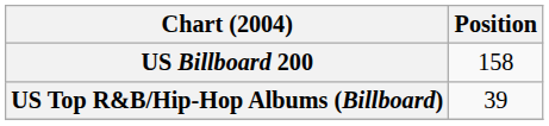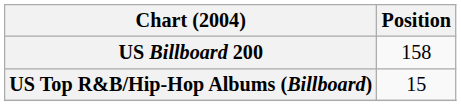US Top R&B/Hip-Hop Albums (Billboard) | Position: 39 -> 15
